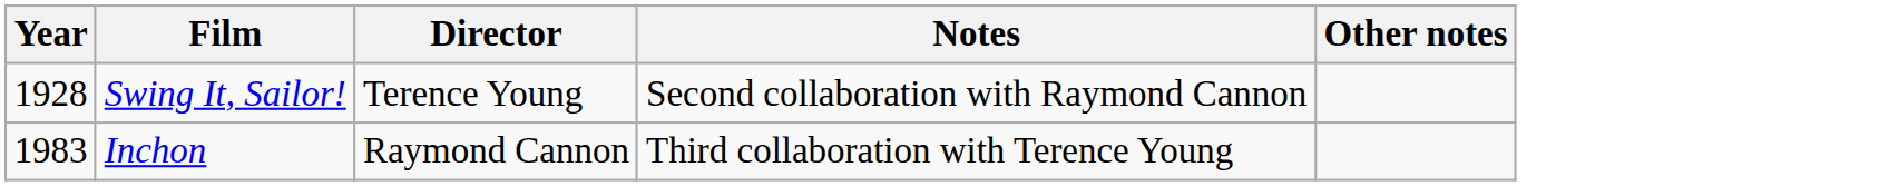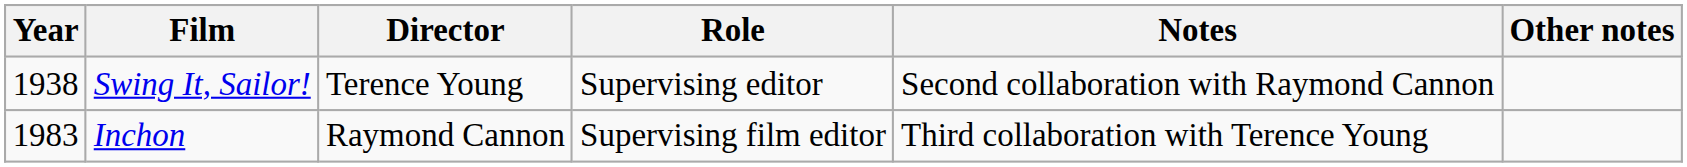+ column: Role | Supervising editor | Supervising film editor
Swing It, Sailor! | Year: 1928 -> 1938
